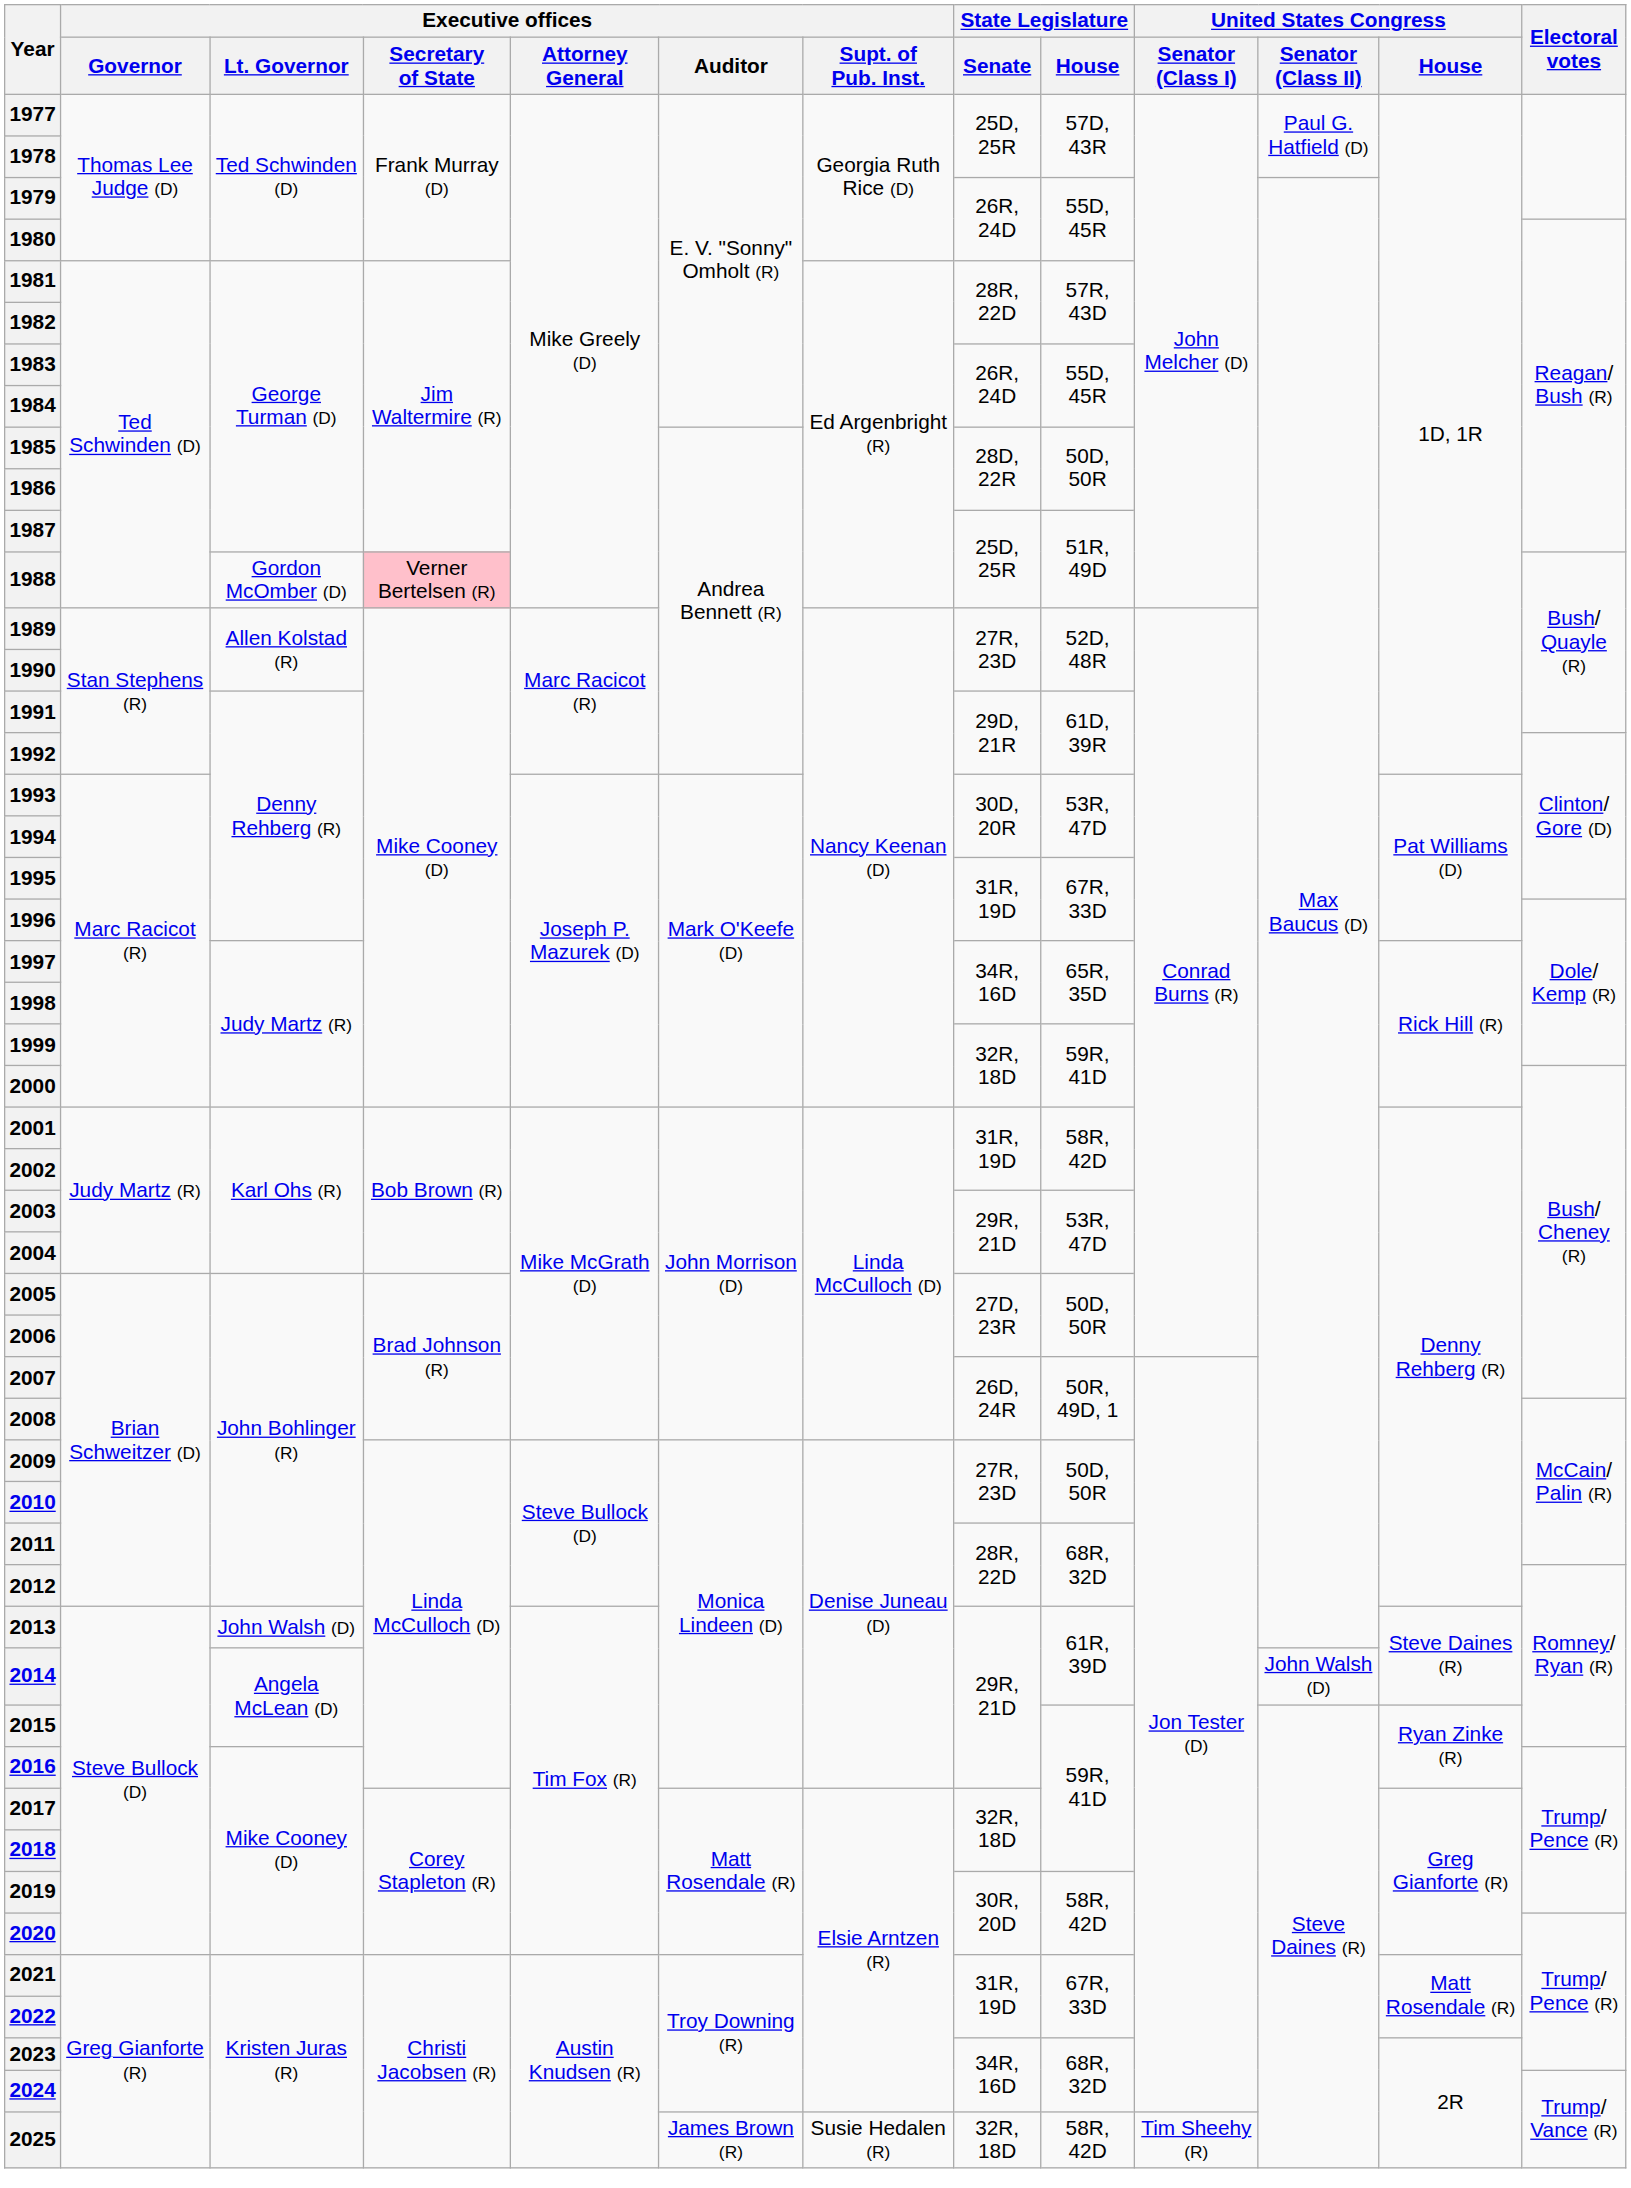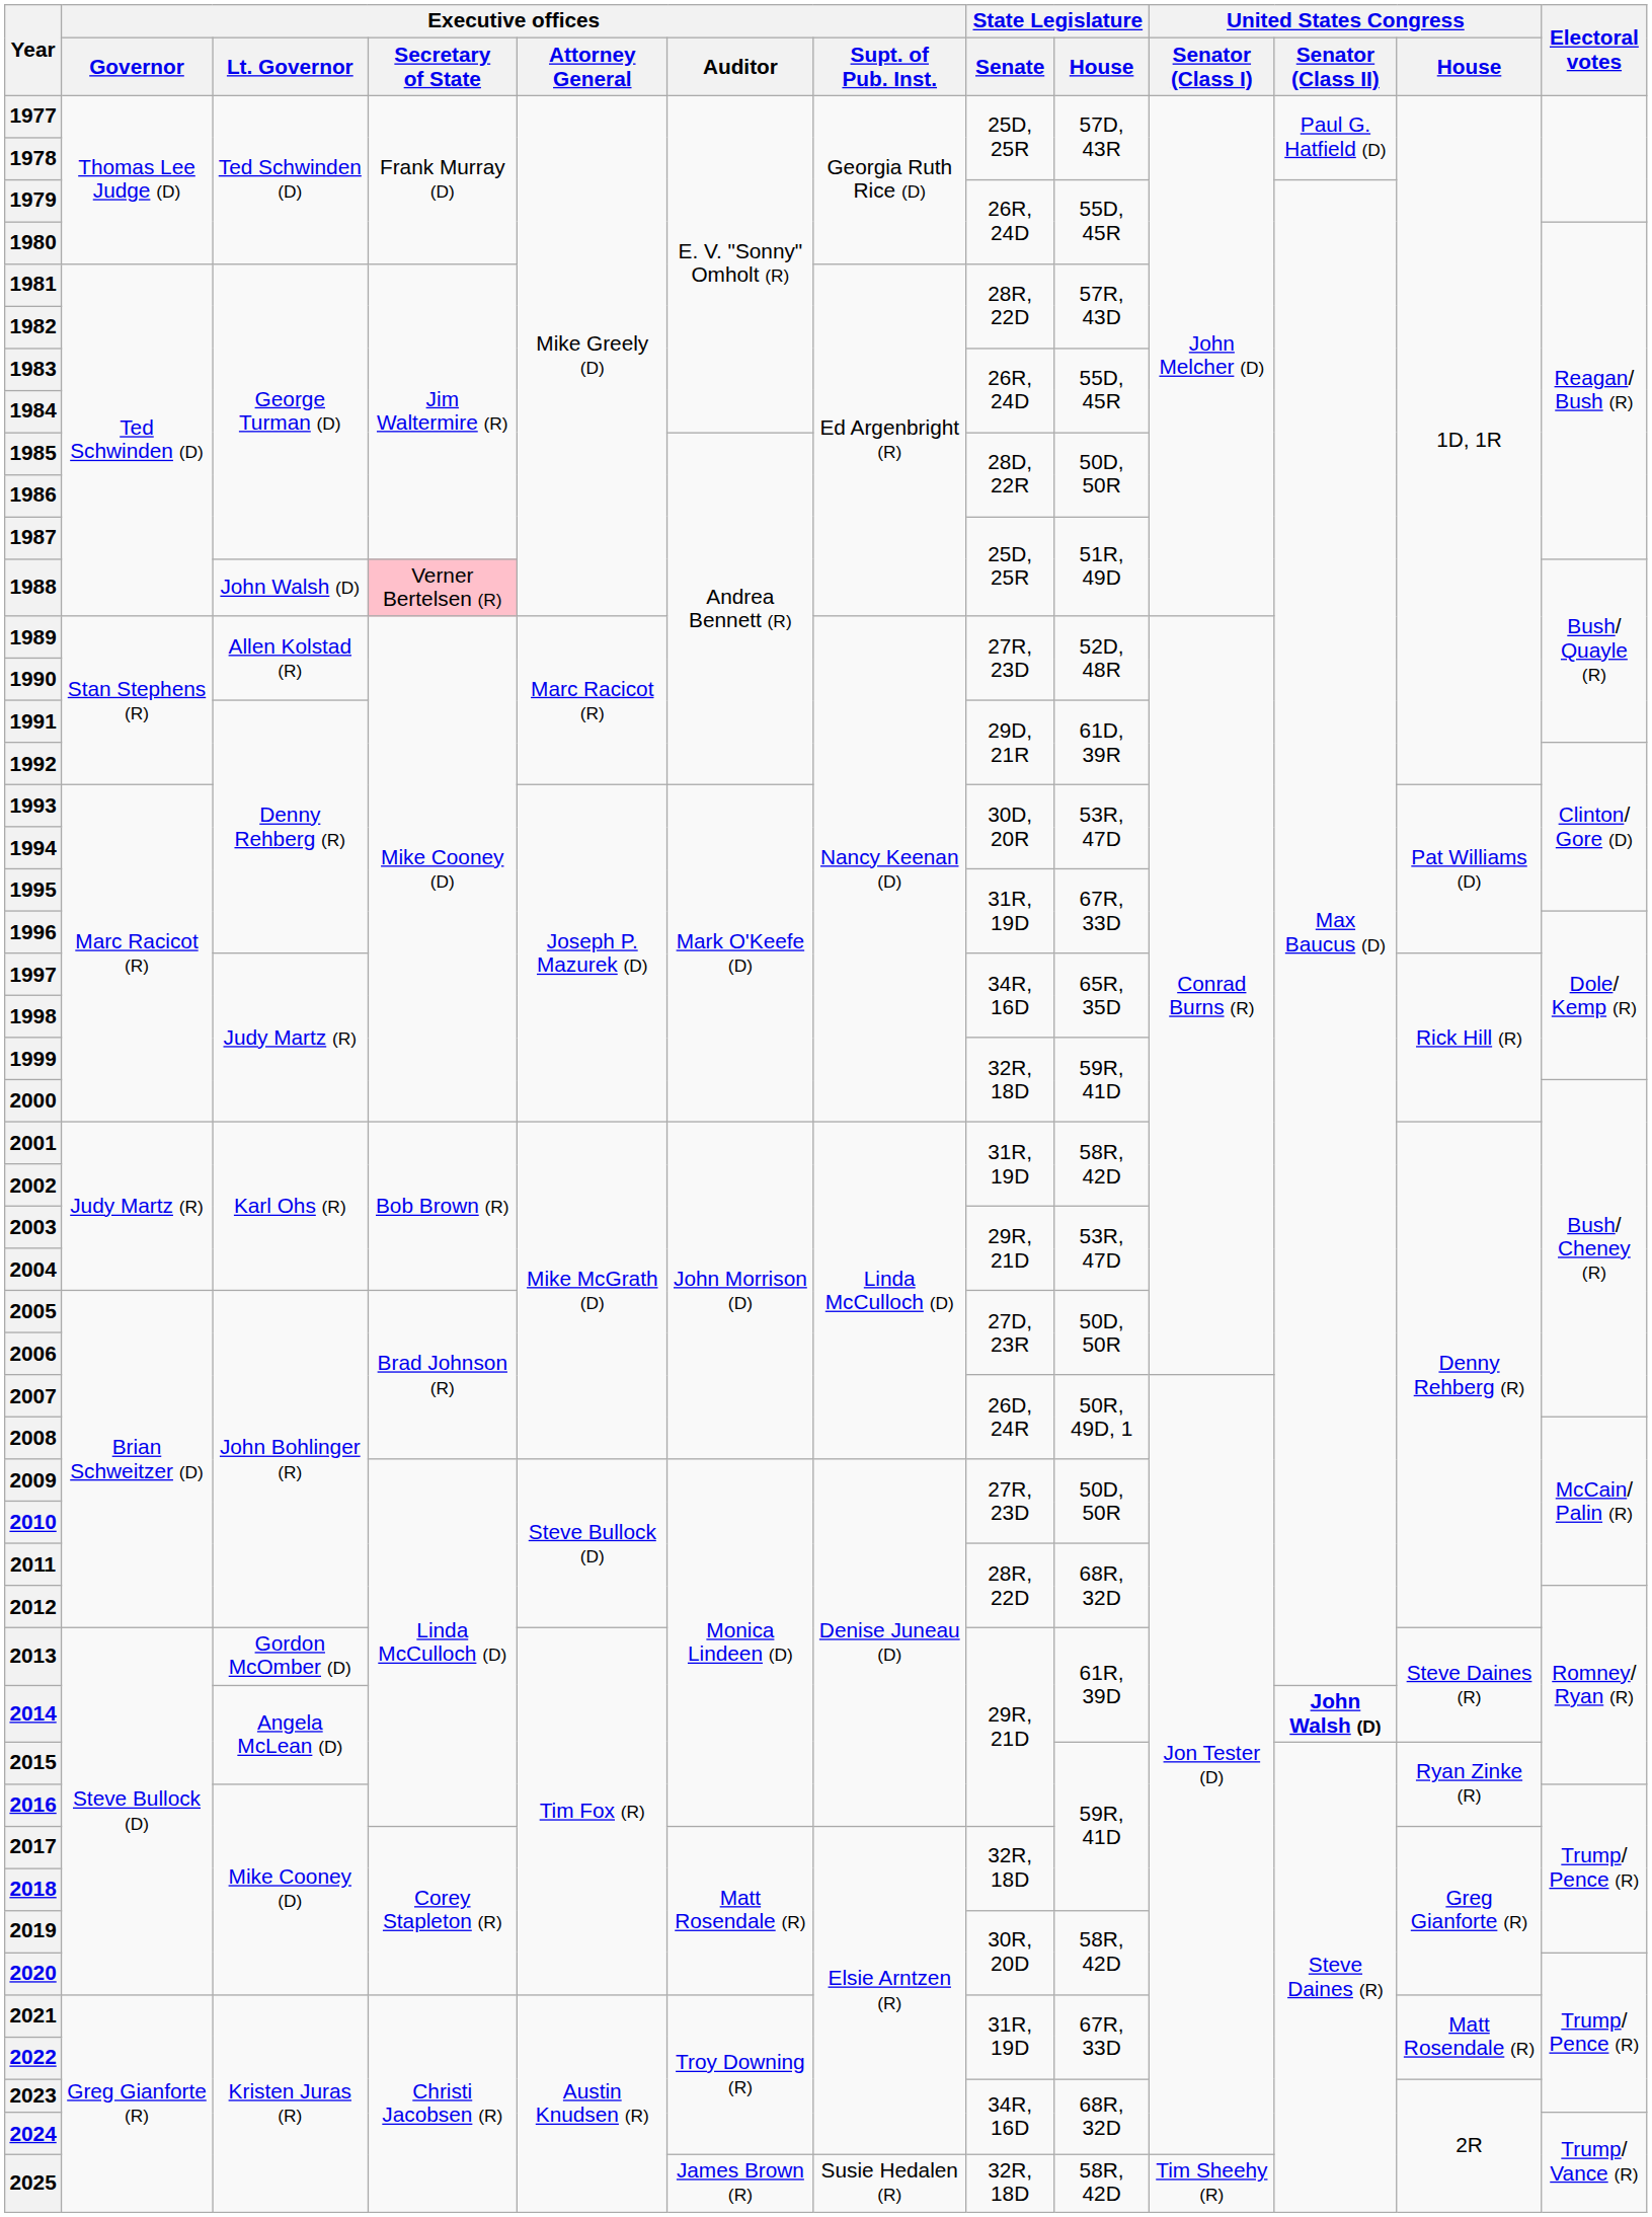1988 | Executive offices / Lt. Governor: Gordon McOmber (D) -> John Walsh (D)
2013 | Executive offices / Lt. Governor: John Walsh (D) -> Gordon McOmber (D)
2014 | United States Congress / Senator (Class II): normal -> bold
